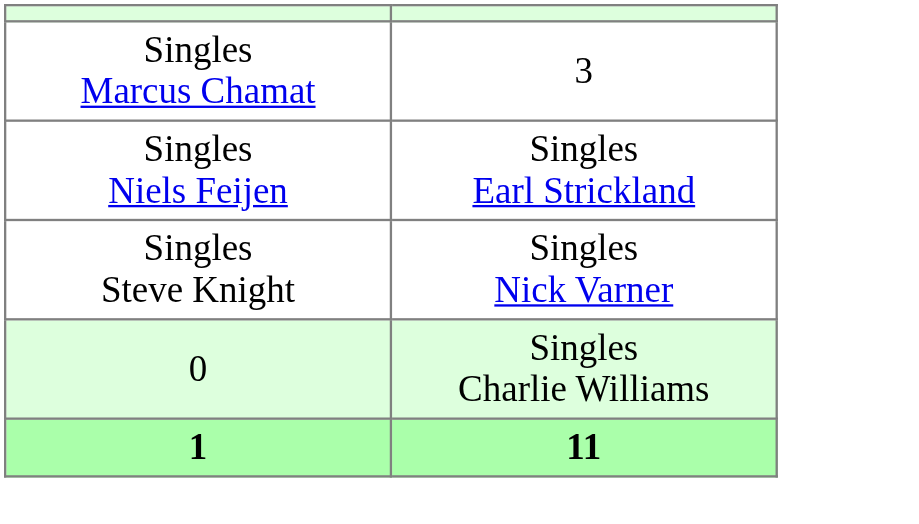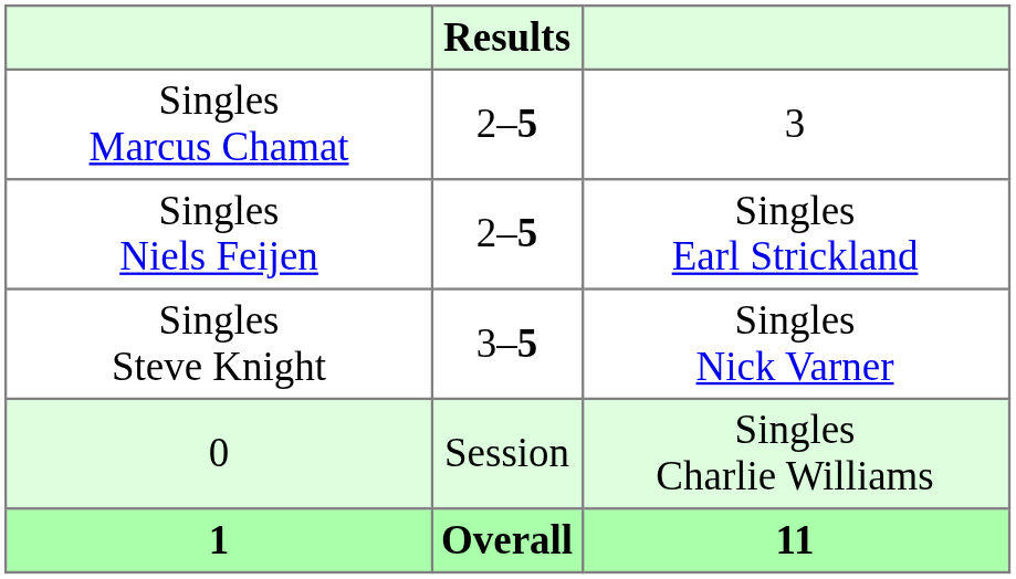+ column: Results | 2–5 | 2–5 | 3–5 | Session | Overall
